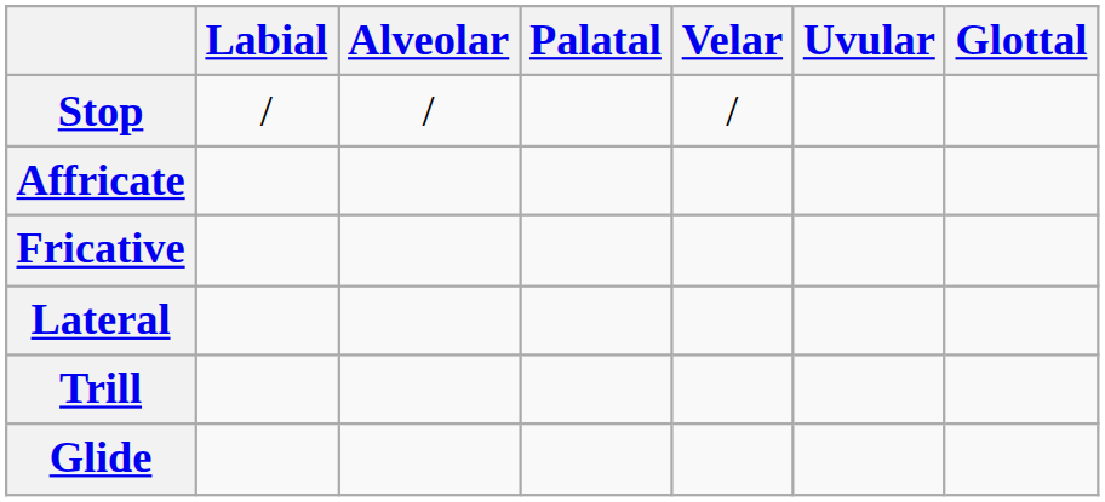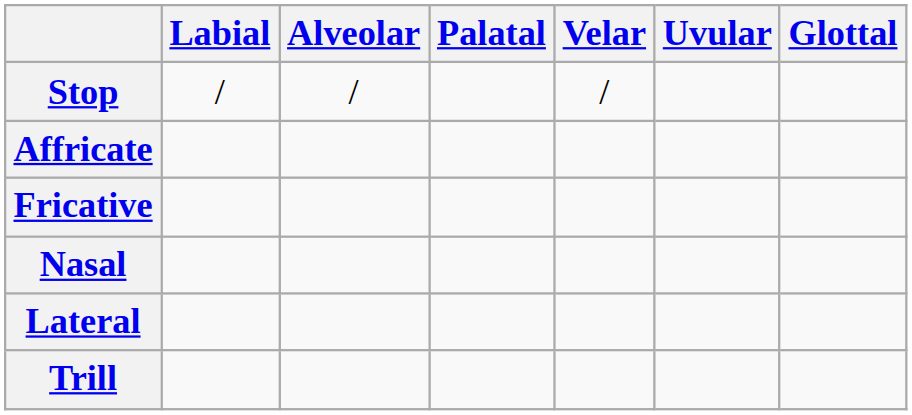+ row: Nasal
- row: Glide
